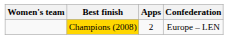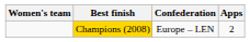columns swapped: Apps <-> Confederation
